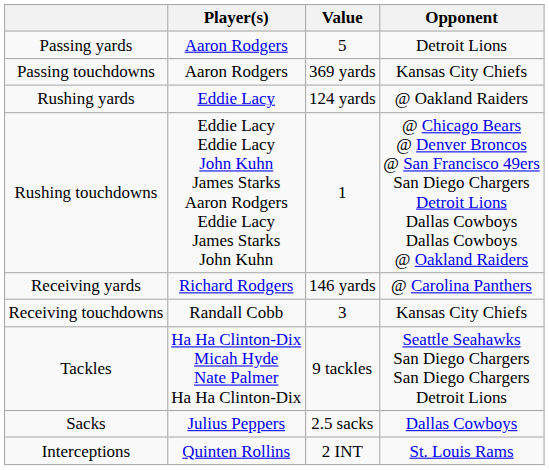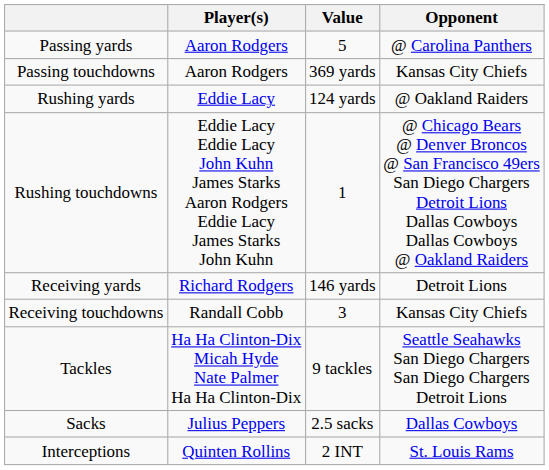Passing yards | Opponent: Detroit Lions -> @ Carolina Panthers
Receiving yards | Opponent: @ Carolina Panthers -> Detroit Lions
